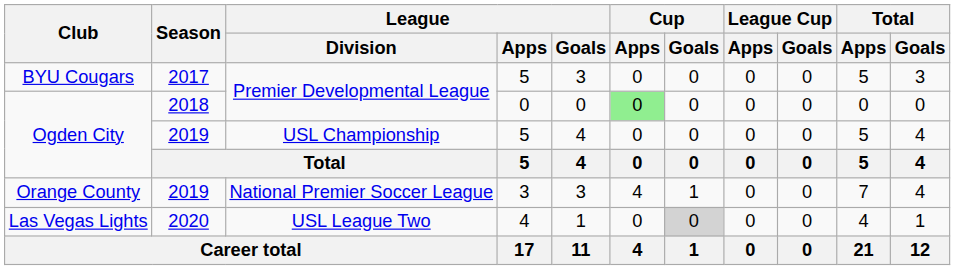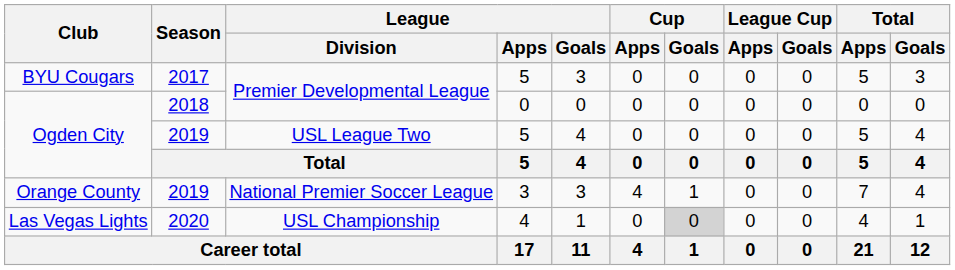Ogden City / 2018 | Cup / Apps: lightgreen background -> no background
Ogden City / 2019 | League / Division: USL Championship -> USL League Two
Las Vegas Lights | League / Division: USL League Two -> USL Championship
